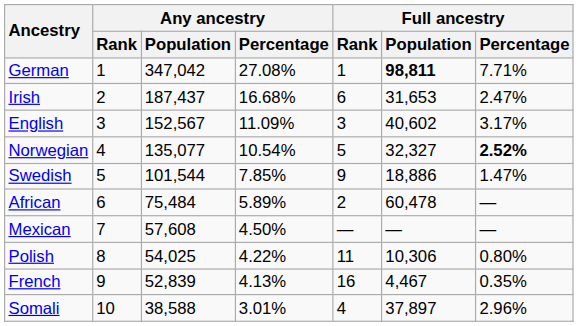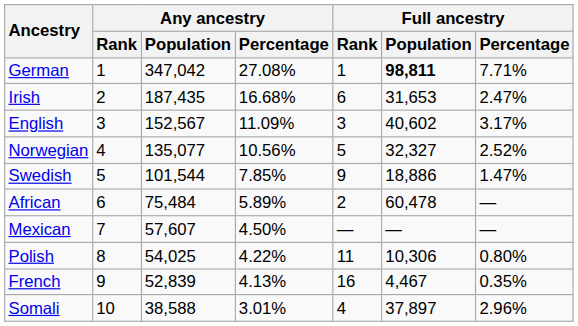Irish | Any ancestry / Population: 187,437 -> 187,435
Norwegian | Any ancestry / Percentage: 10.54% -> 10.56%
Norwegian | Full ancestry / Percentage: bold -> normal
Mexican | Any ancestry / Population: 57,608 -> 57,607
